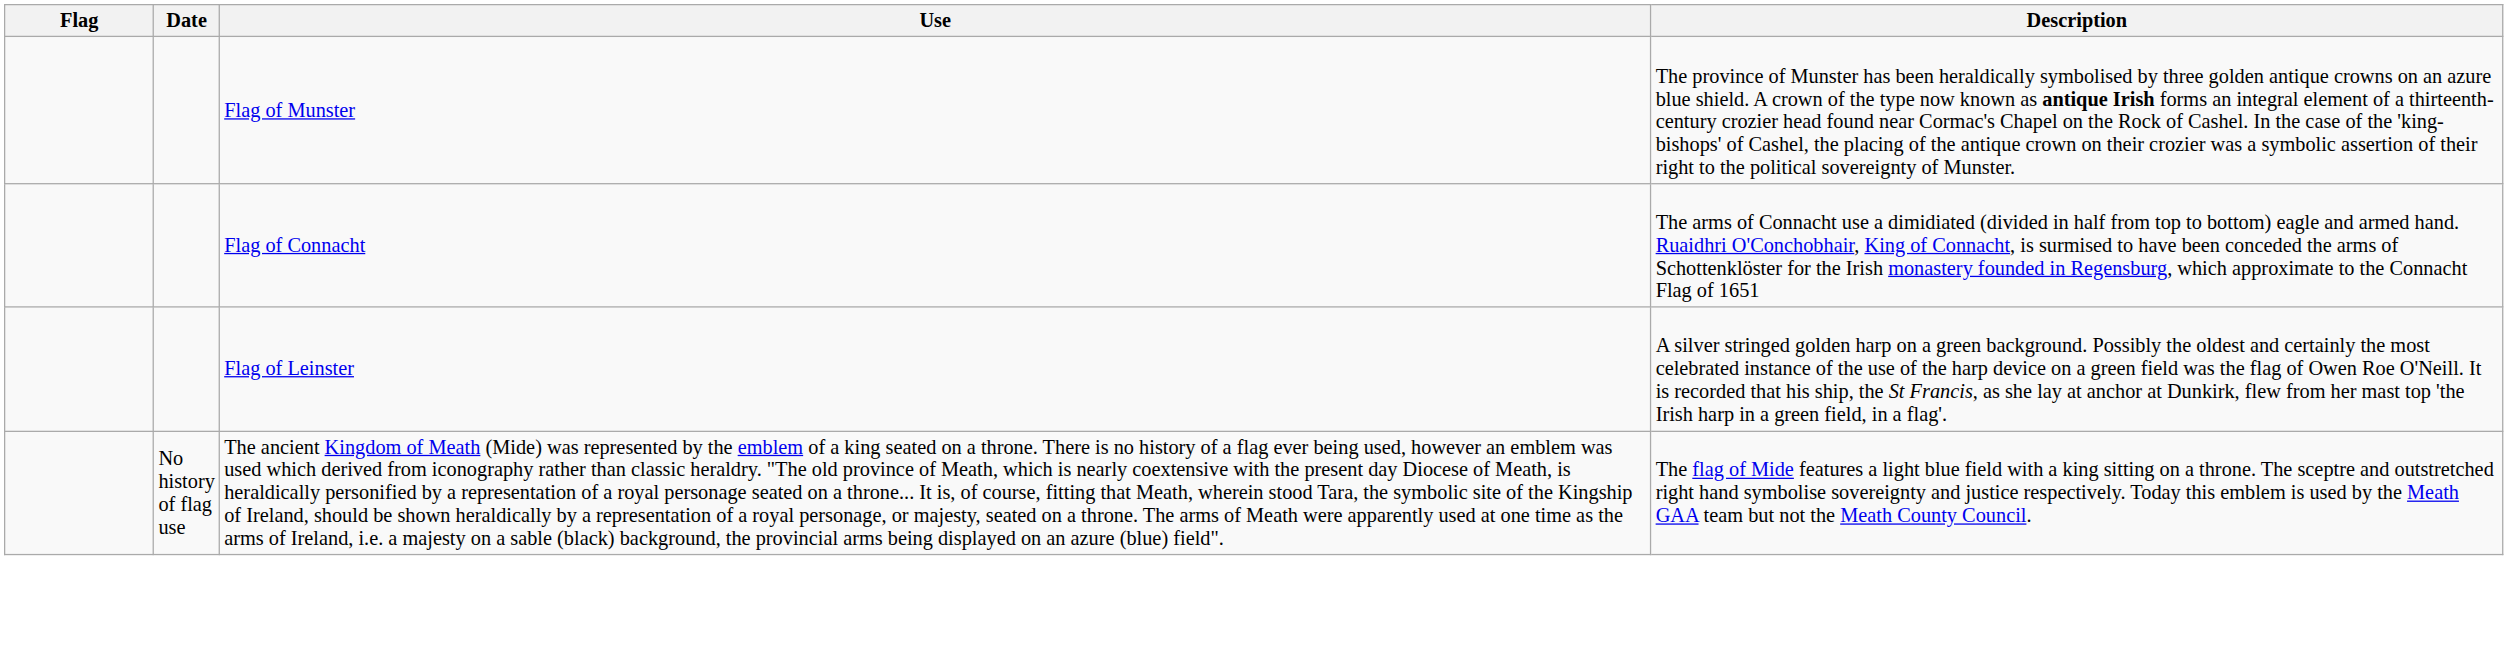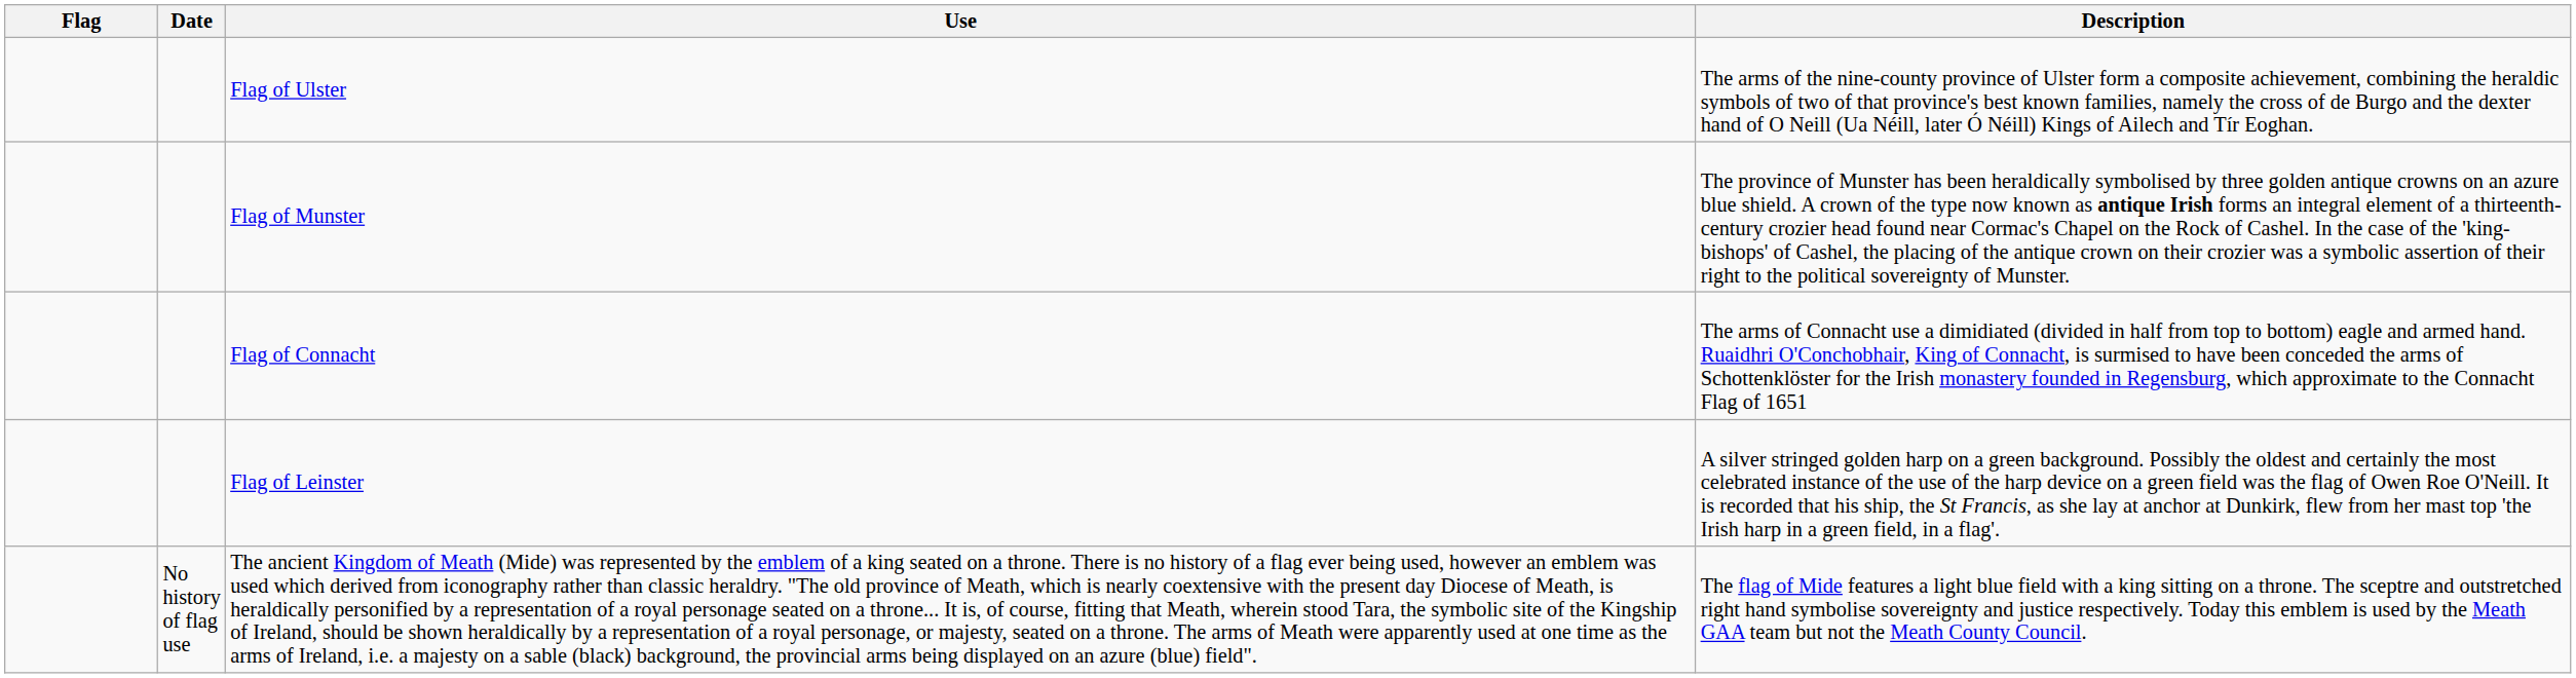+ row: Flag of Ulster | The arms of the nine-county province of Ulster form a composite achievement, combining the heraldic symbols of two of that province's best known families, namely the cross of de Burgo and the dexter hand of O Neill (Ua Néill, later Ó Néill) Kings of Ailech and Tír Eoghan.
